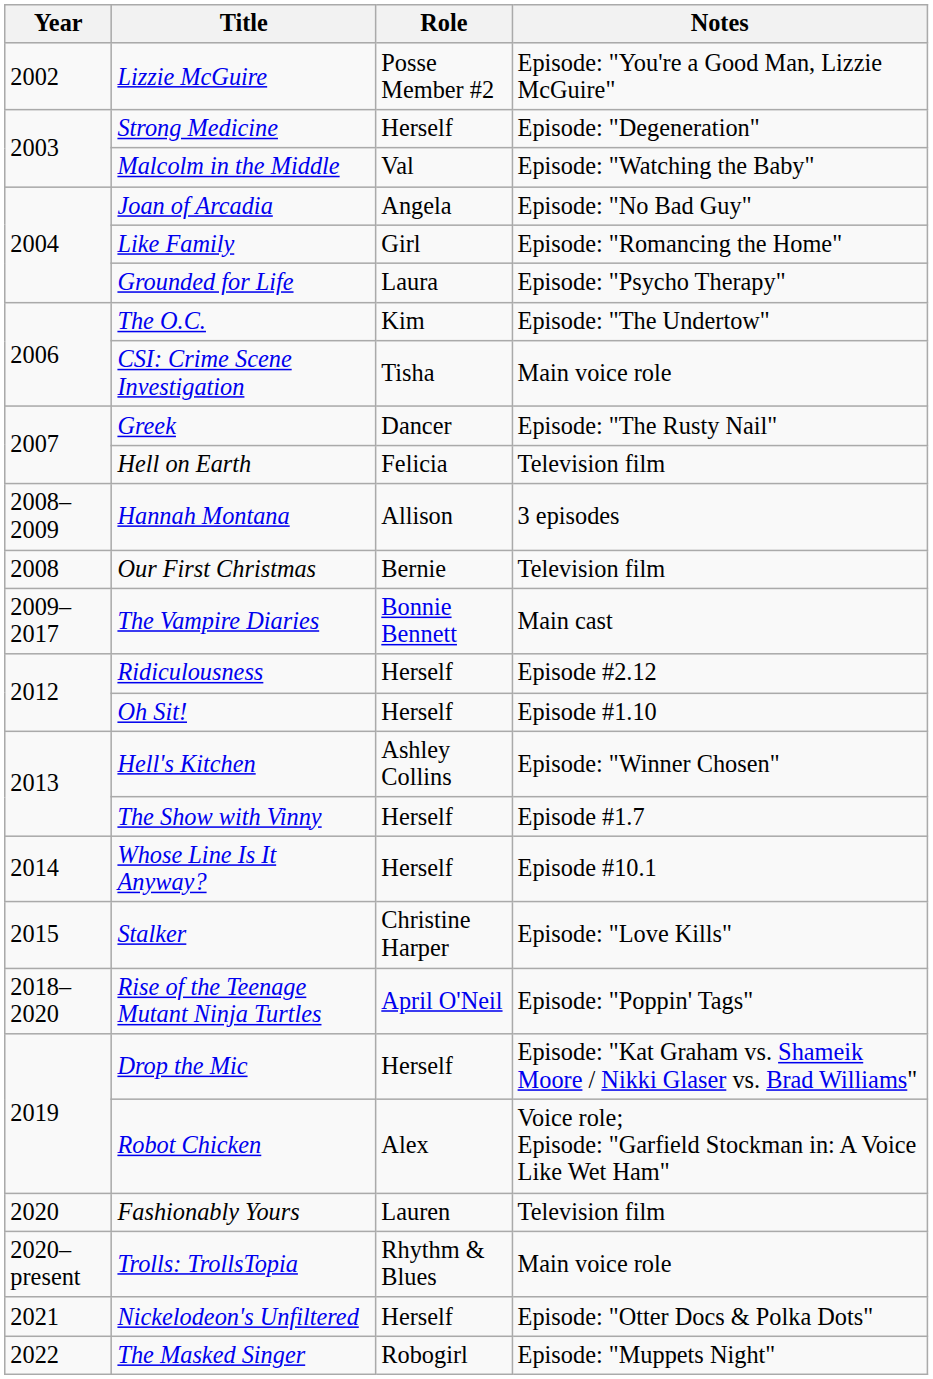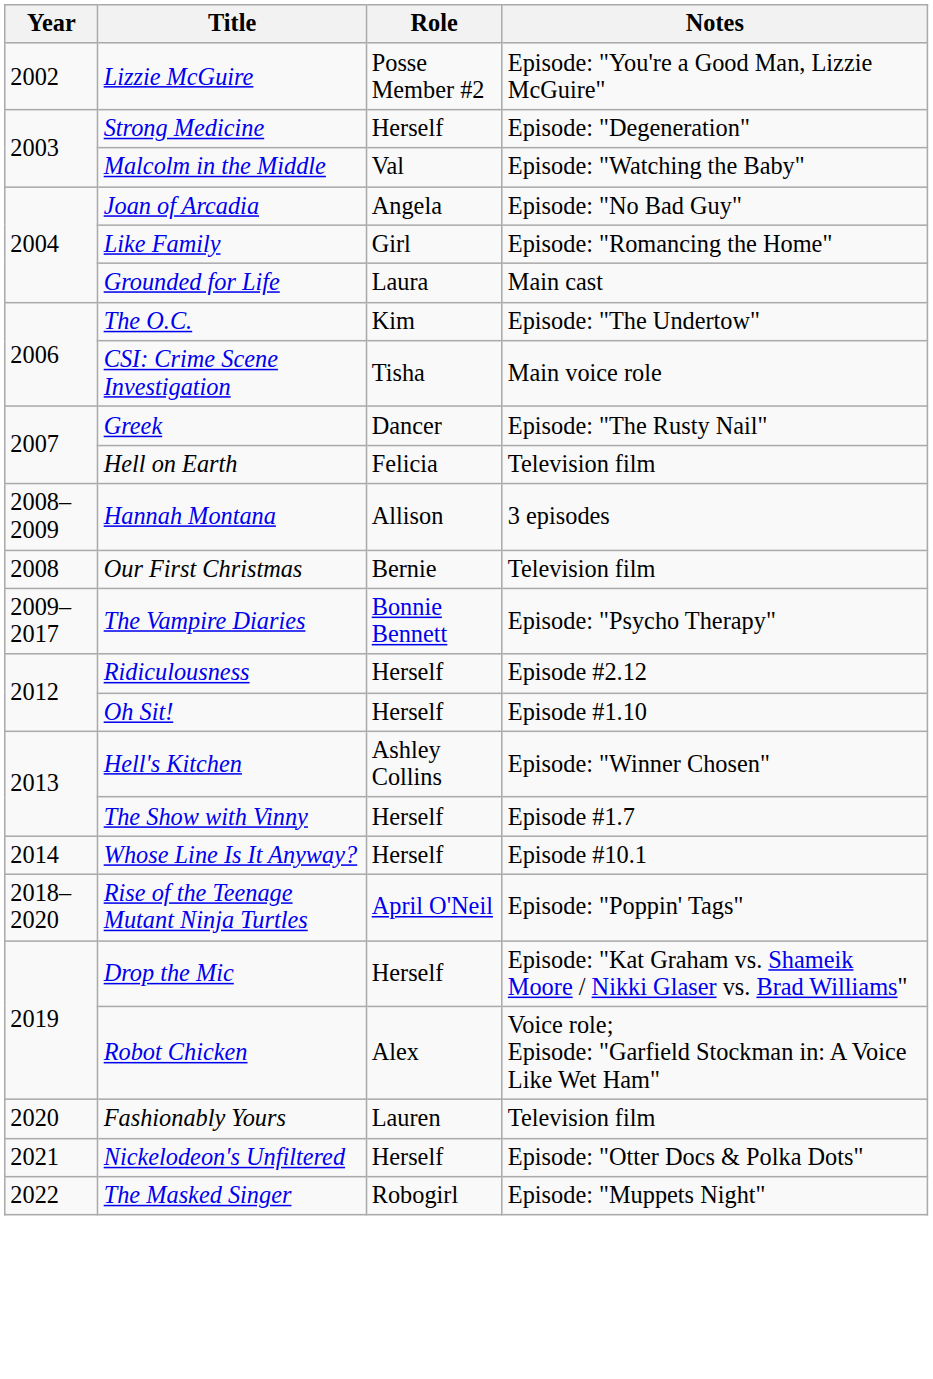Grounded for Life | Notes: Episode: "Psycho Therapy" -> Main cast
The Vampire Diaries | Notes: Main cast -> Episode: "Psycho Therapy"
- row: 2015 | Stalker | Christine Harper | Episode: "Love Kills"
- row: 2020–present | Trolls: TrollsTopia | Rhythm & Blues | Main voice role
